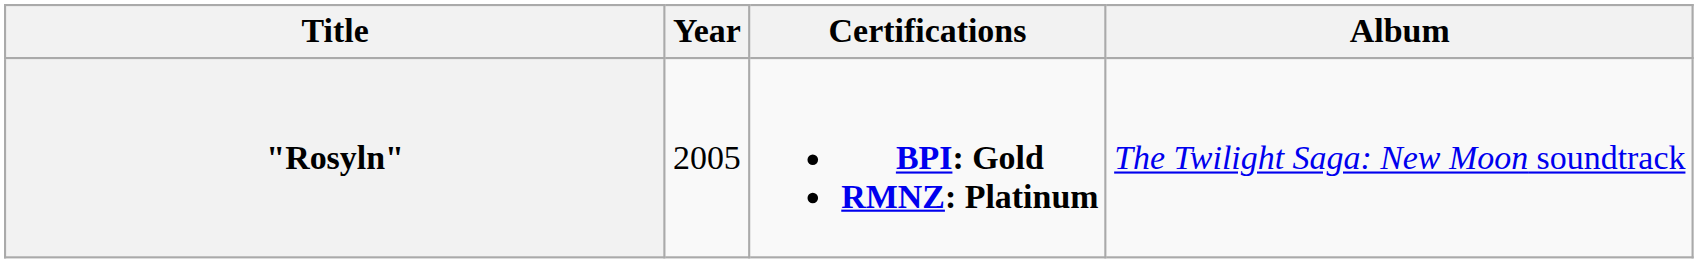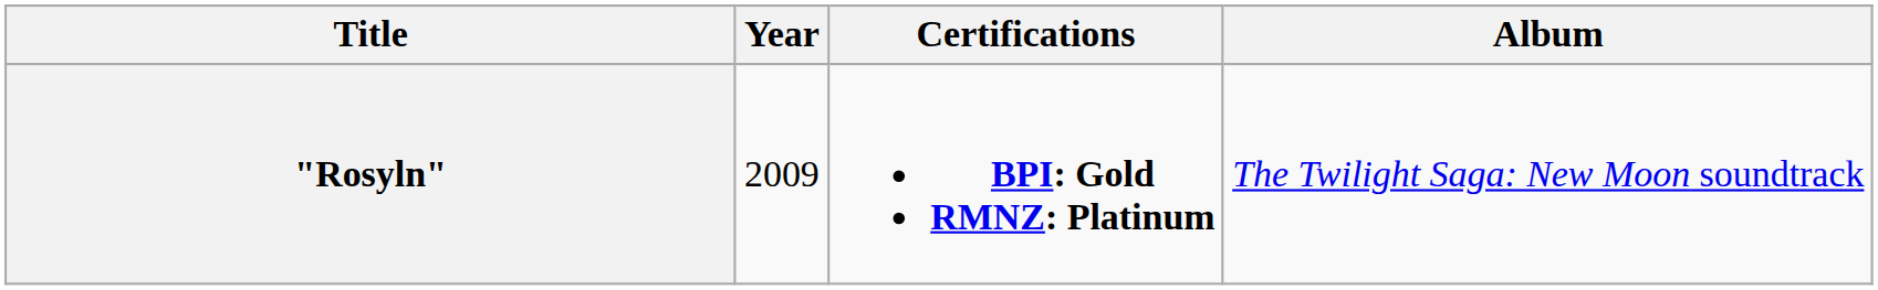"Rosyln" | Year: 2005 -> 2009
